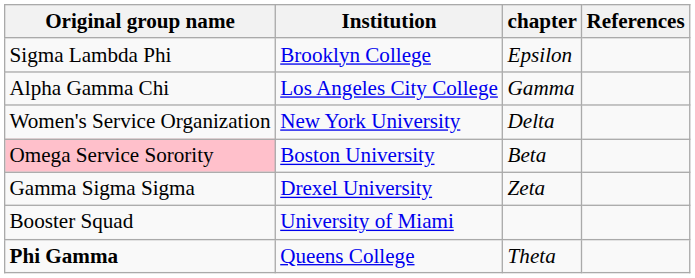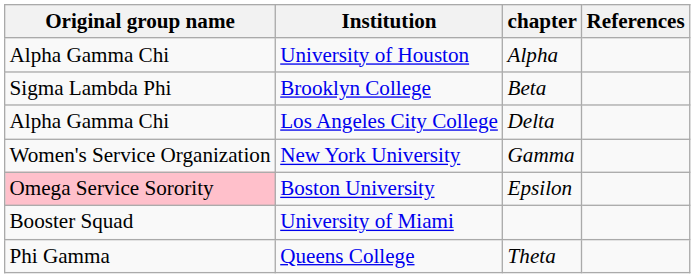+ row: Alpha Gamma Chi | University of Houston | Alpha
Brooklyn College | chapter: Epsilon -> Beta
Los Angeles City College | chapter: Gamma -> Delta
New York University | chapter: Delta -> Gamma
Boston University | chapter: Beta -> Epsilon
- row: Gamma Sigma Sigma | Drexel University | Zeta
Queens College | Original group name: bold -> normal
